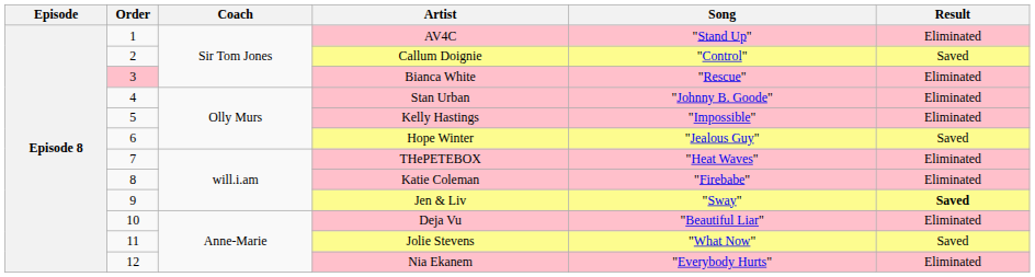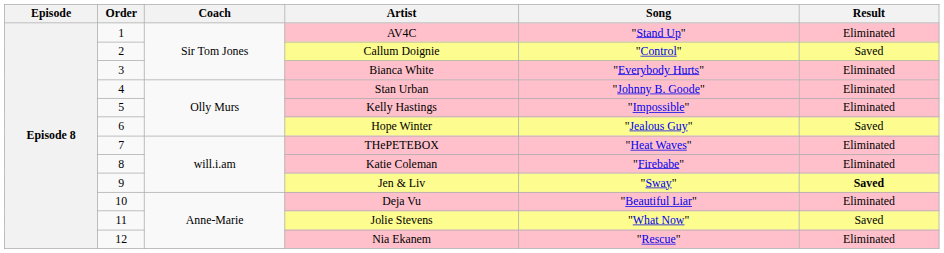Bianca White | Order: pink background -> no background
Bianca White | Song: "Rescue" -> "Everybody Hurts"
Nia Ekanem | Song: "Everybody Hurts" -> "Rescue"
